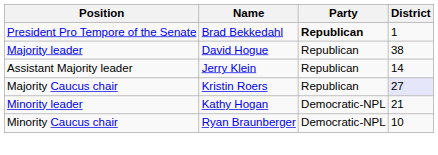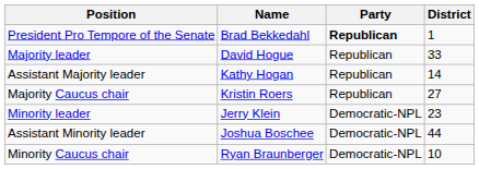Majority leader | District: 38 -> 33
Assistant Majority leader | Name: Jerry Klein -> Kathy Hogan
Majority Caucus chair | District: lavender background -> no background
Minority leader | Name: Kathy Hogan -> Jerry Klein
Minority leader | District: 21 -> 23
+ row: Assistant Minority leader | Joshua Boschee | Democratic-NPL | 44
